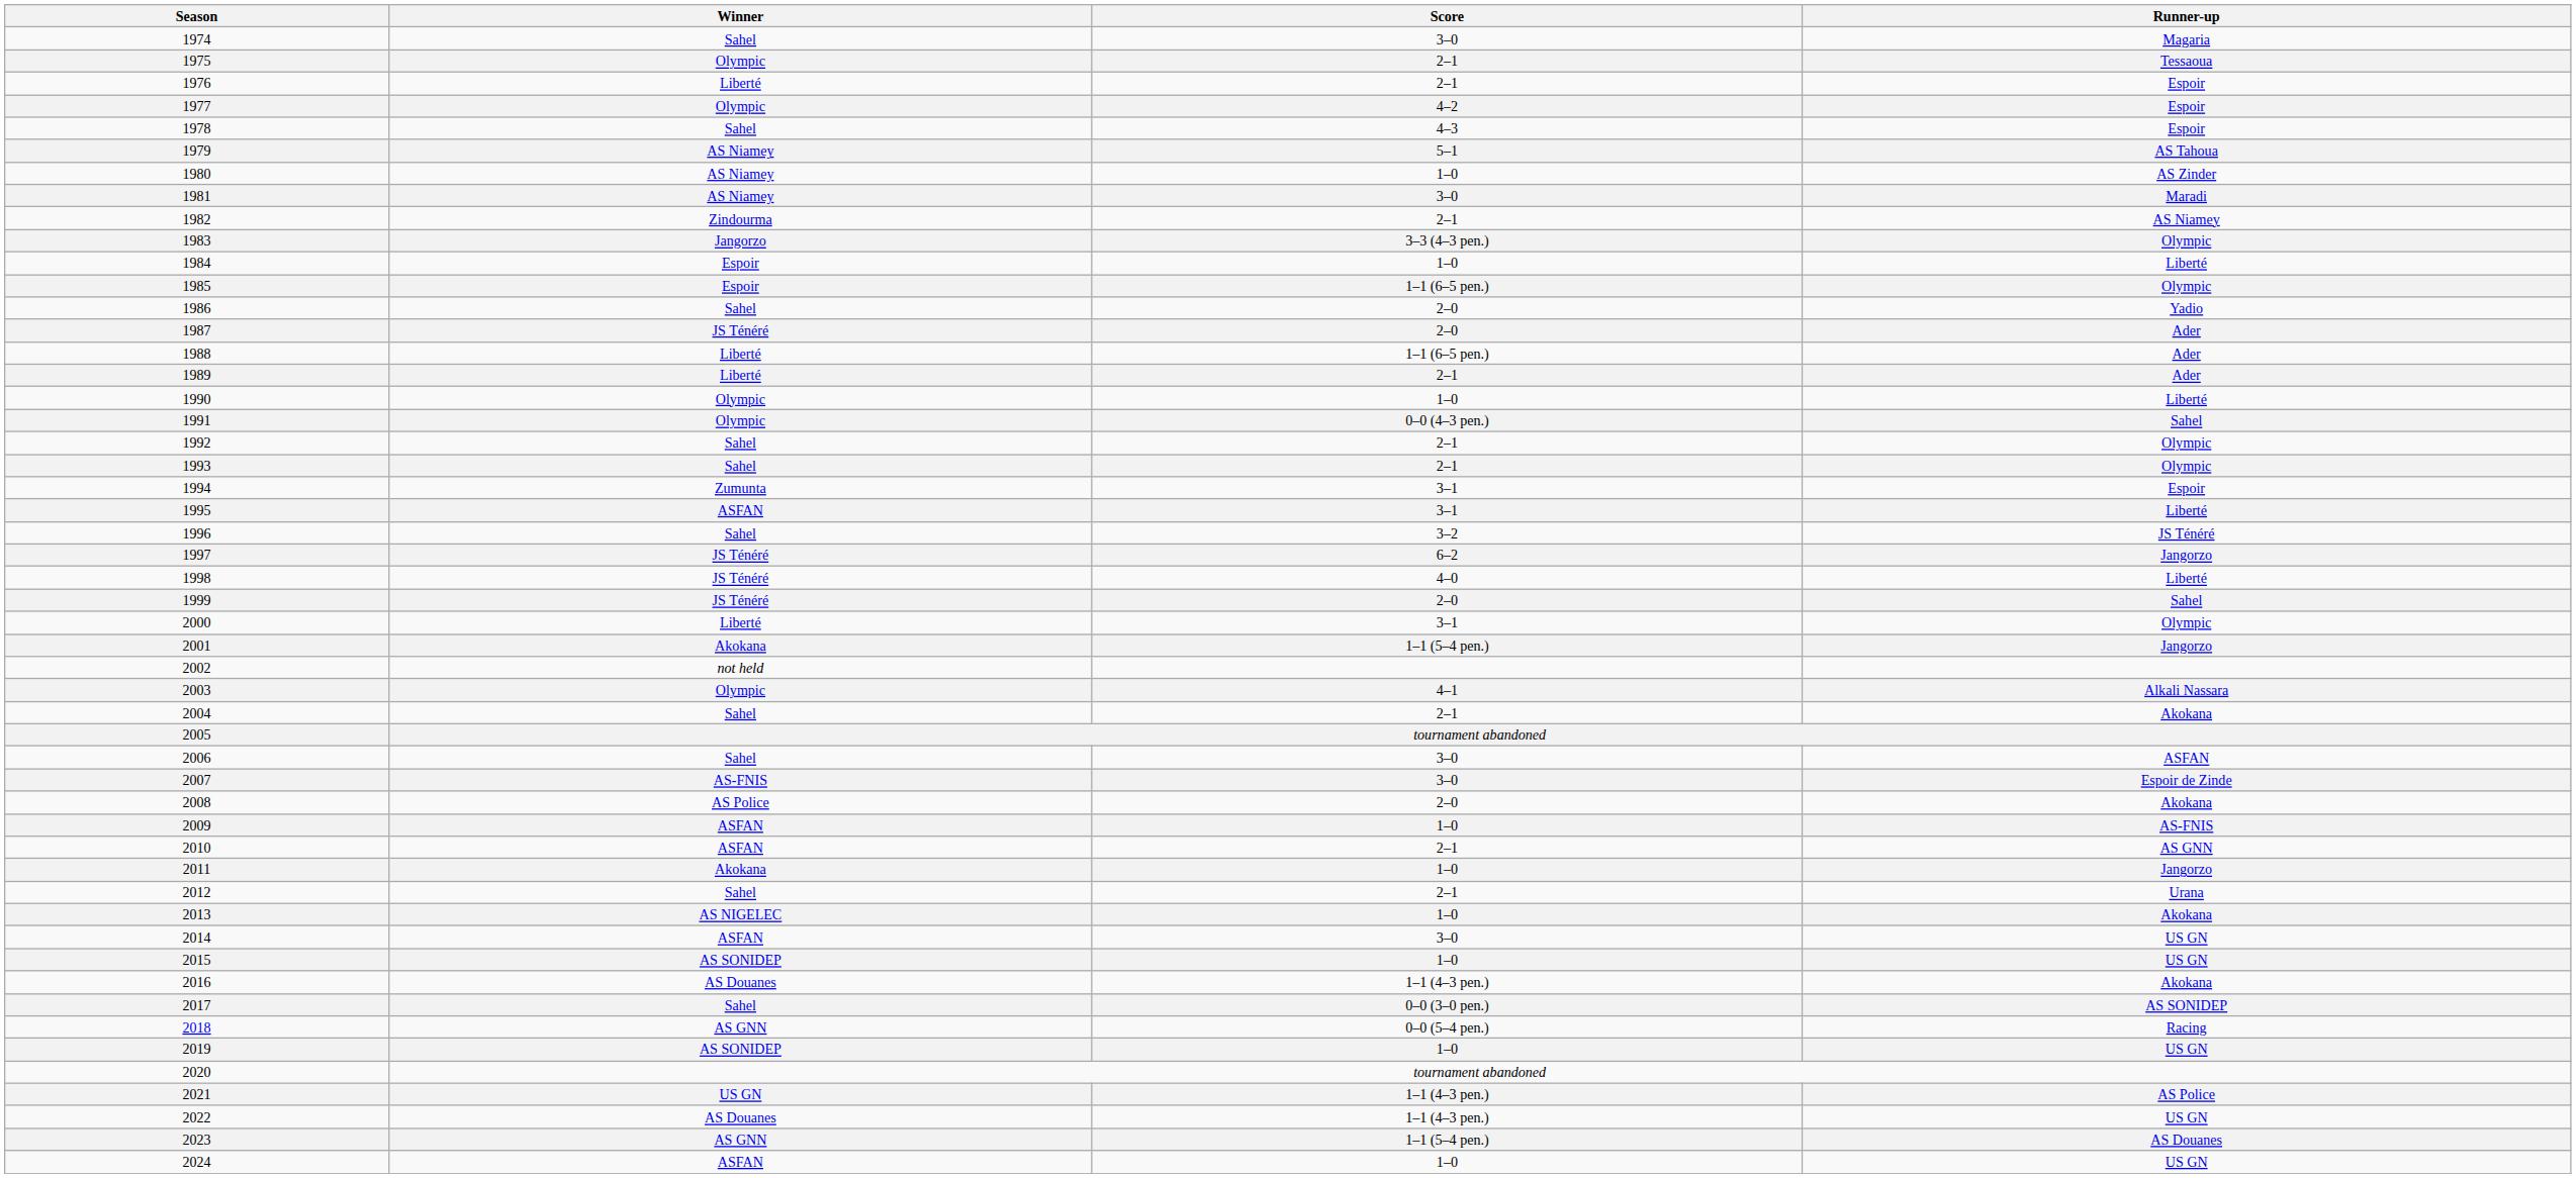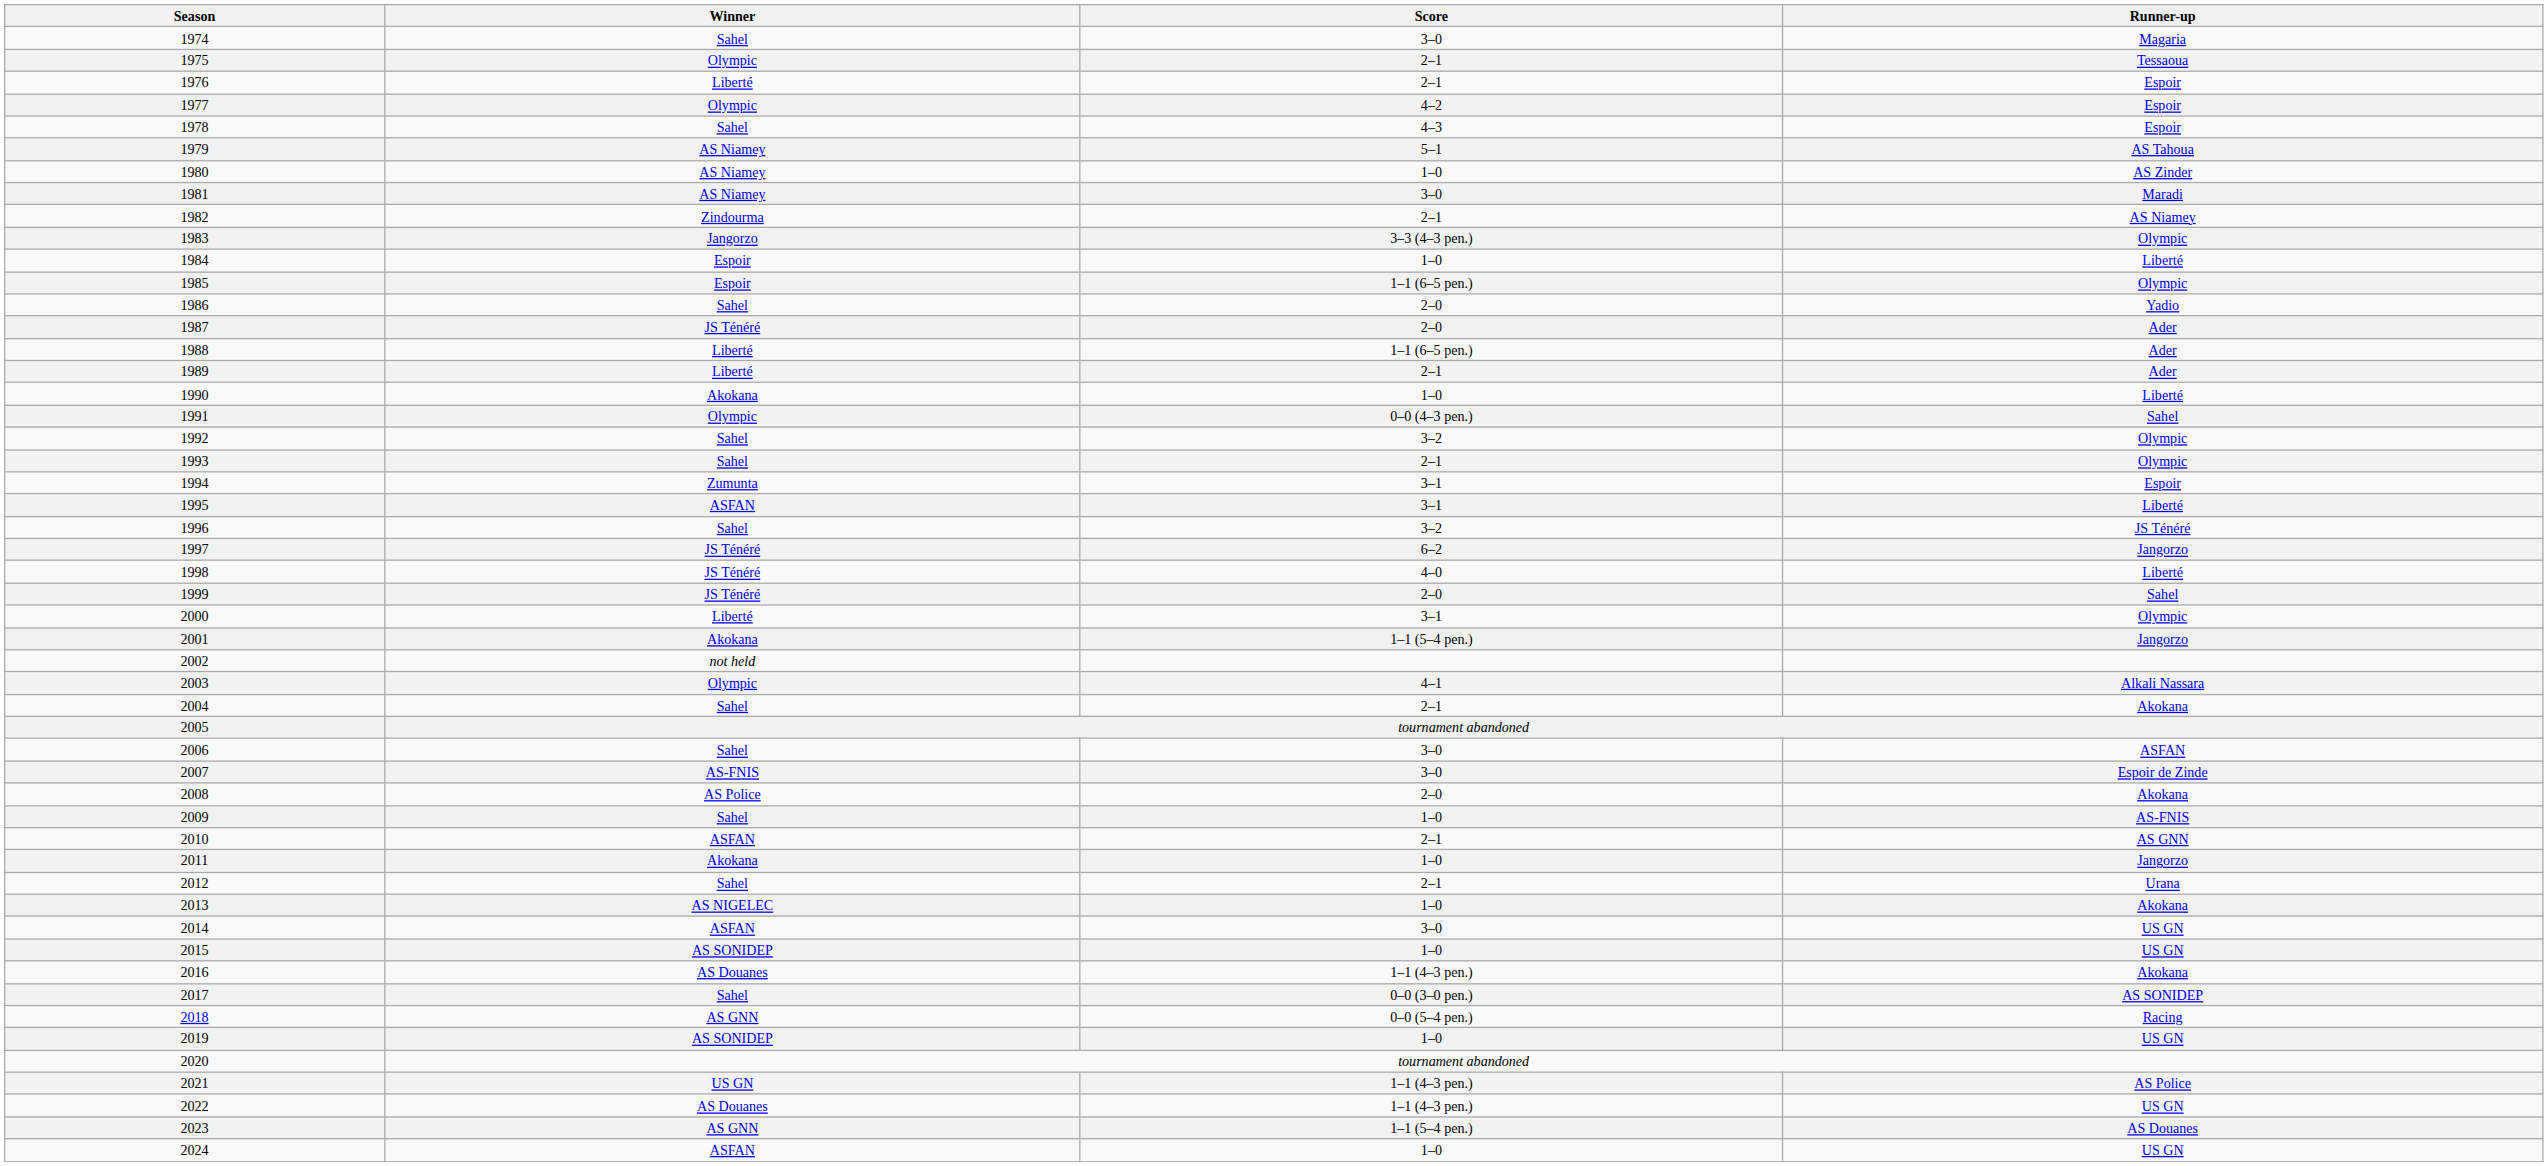1990 | Winner: Olympic -> Akokana
1992 | Score: 2–1 -> 3–2
2009 | Winner: ASFAN -> Sahel
